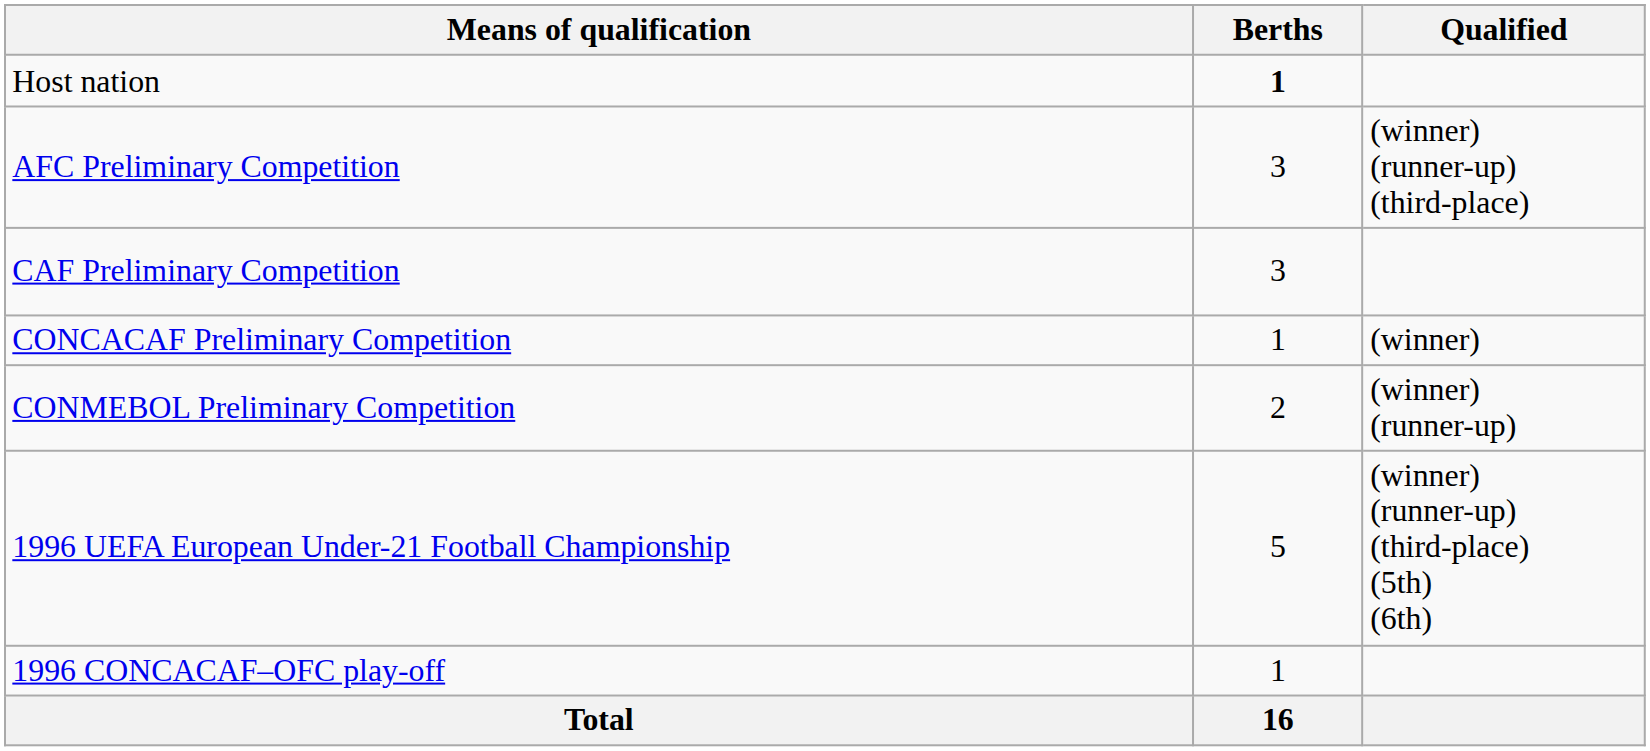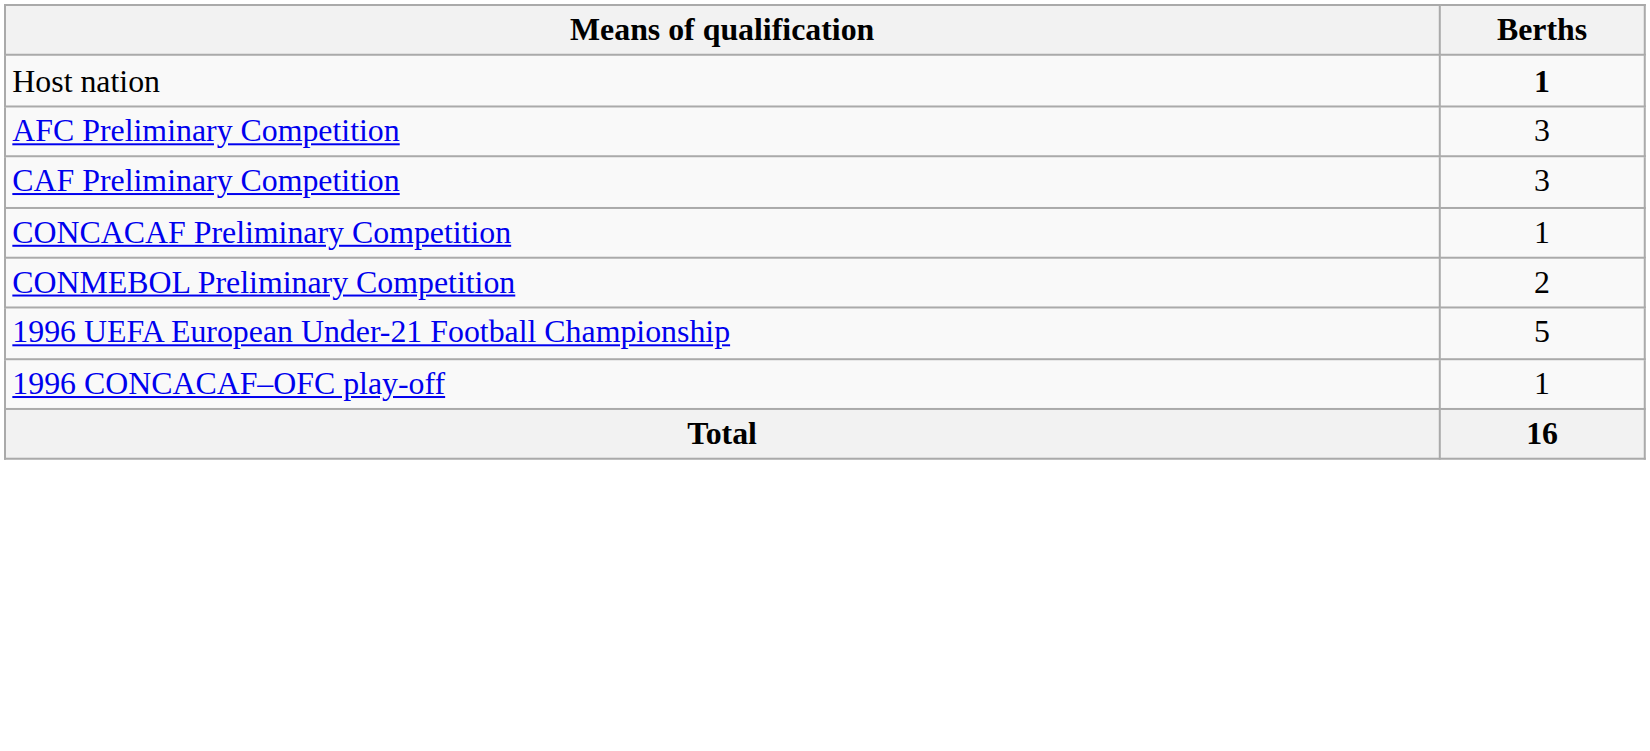- column: Qualified | (winner) (runner-up) (third-place) | (winner) | (winner) (runner-up) | (winner) (runner-up) (third-place) (5th) (6th)
